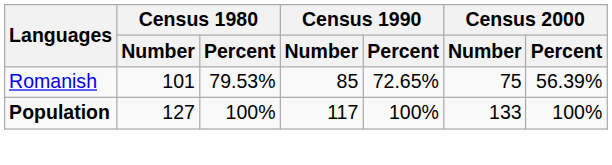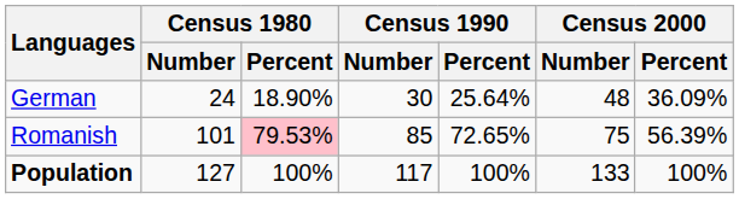+ row: German | 24 | 18.90% | 30 | 25.64% | 48 | 36.09%
Romanish | Census 1980 / Percent: no background -> pink background
